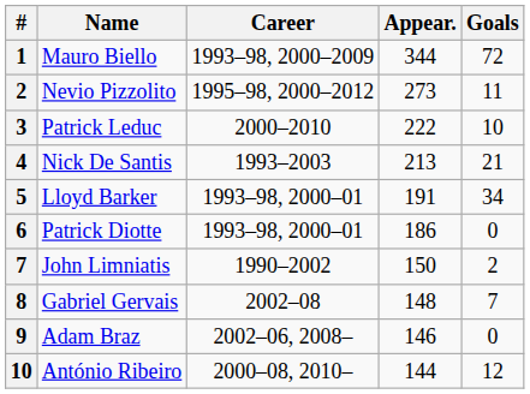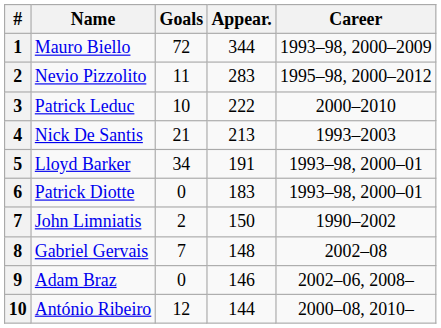columns swapped: Career <-> Goals
Nevio Pizzolito | Appear.: 273 -> 283
Patrick Diotte | Appear.: 186 -> 183
